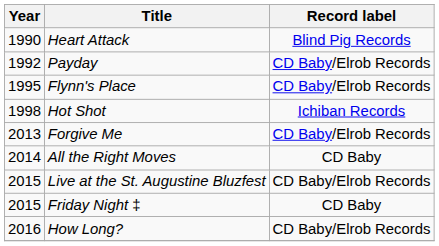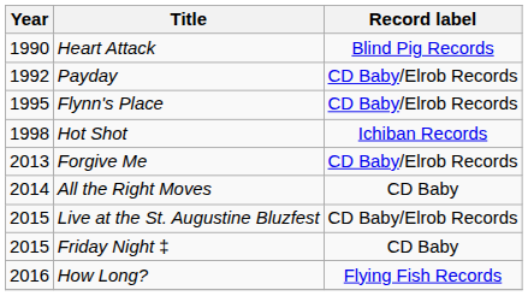How Long? | Record label: CD Baby/Elrob Records -> Flying Fish Records
